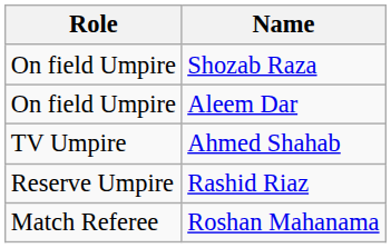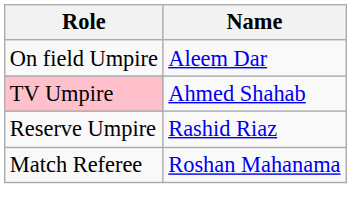- row: On field Umpire | Shozab Raza
Ahmed Shahab | Role: no background -> pink background
